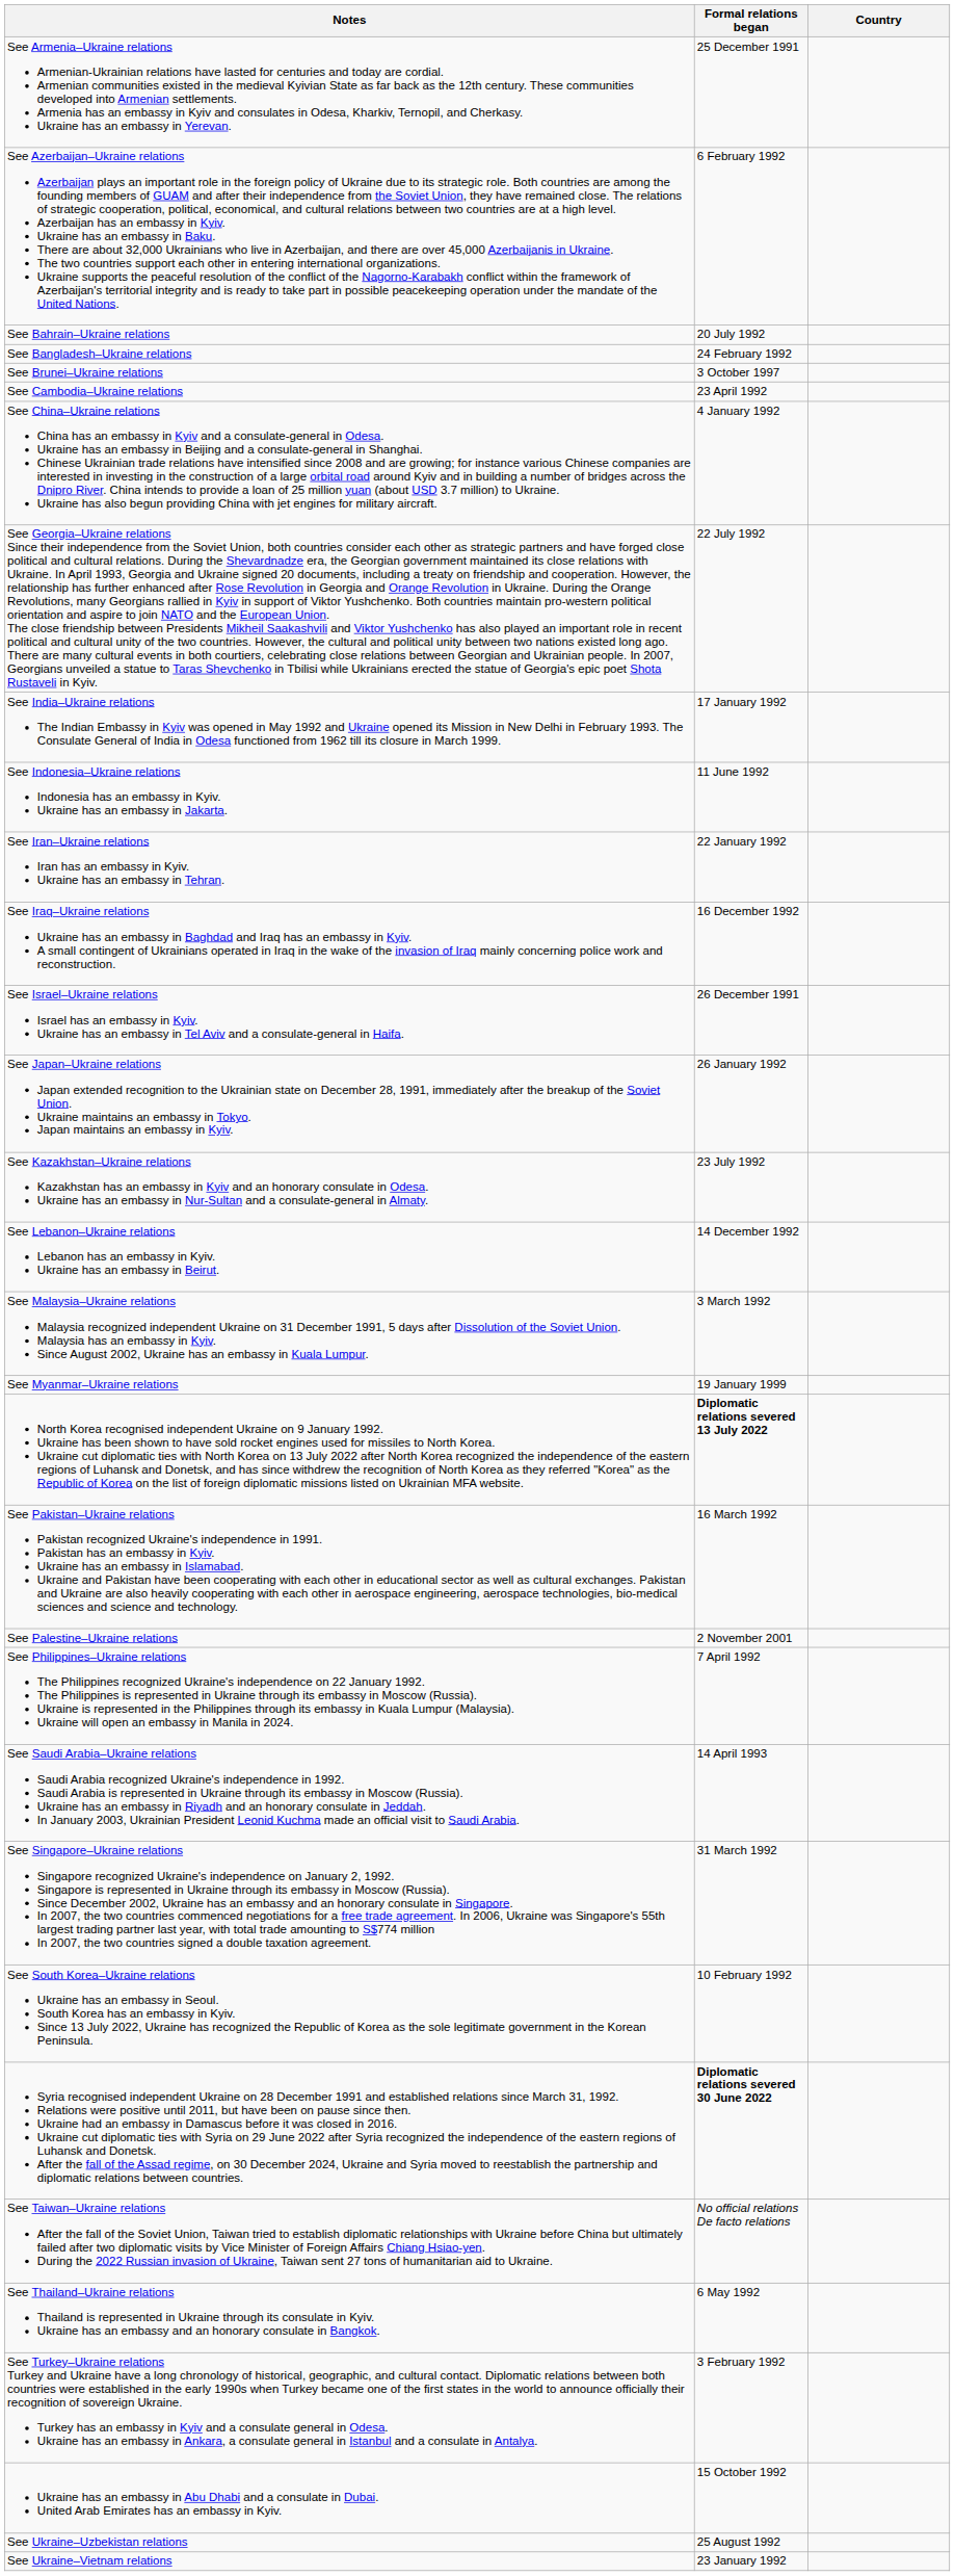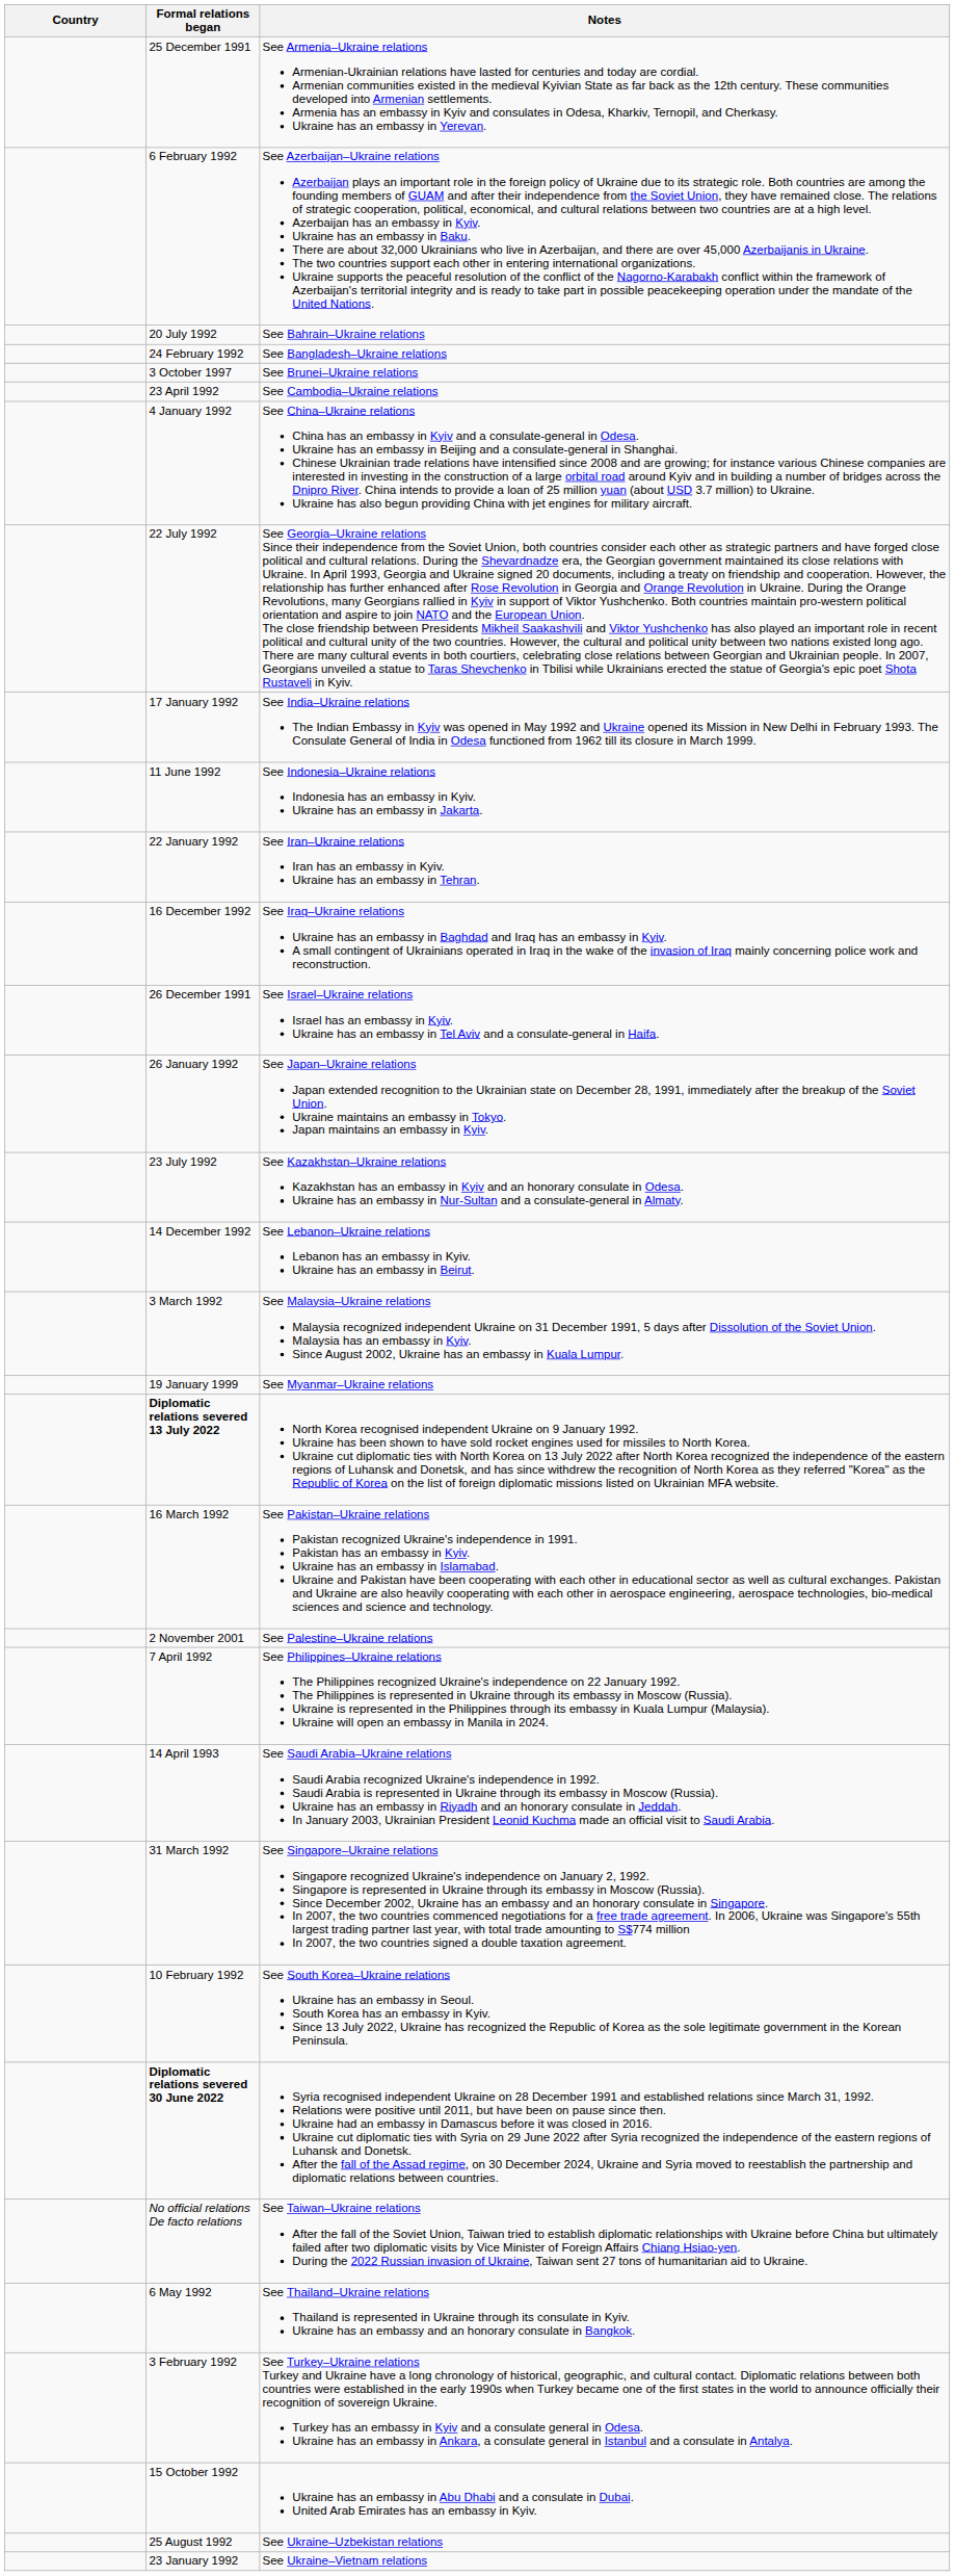columns swapped: Country <-> Notes
